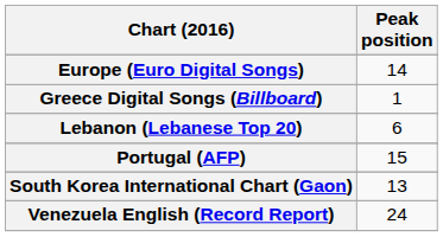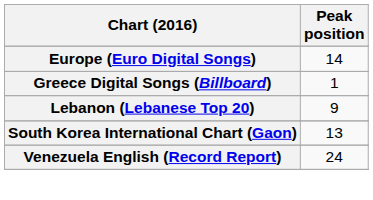Lebanon (Lebanese Top 20) | Peak position: 6 -> 9
- row: Portugal (AFP) | 15
